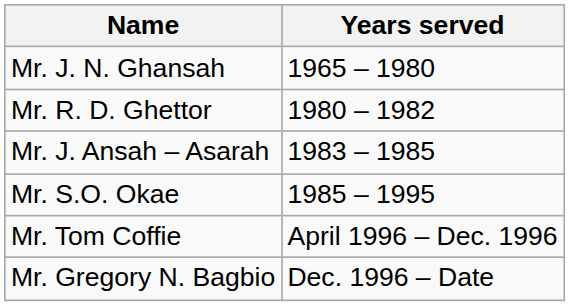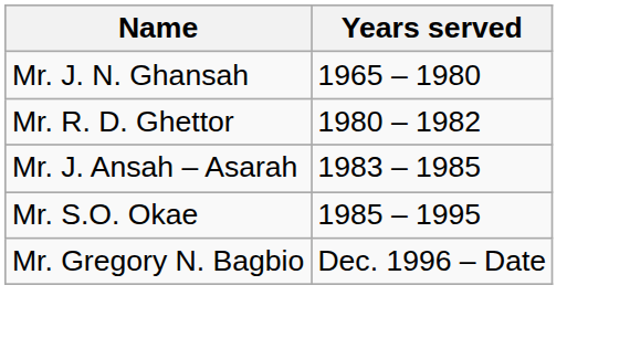- row: Mr. Tom Coffie | April 1996 – Dec. 1996
